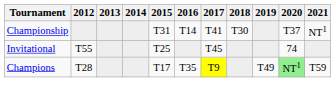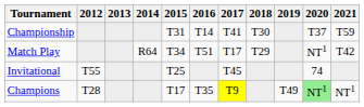Championship | 2021: NT1 -> T59
+ row: Match Play | R64 | T34 | T51 | T17 | T29 | NT1 | T42
Champions | 2021: T59 -> NT1
